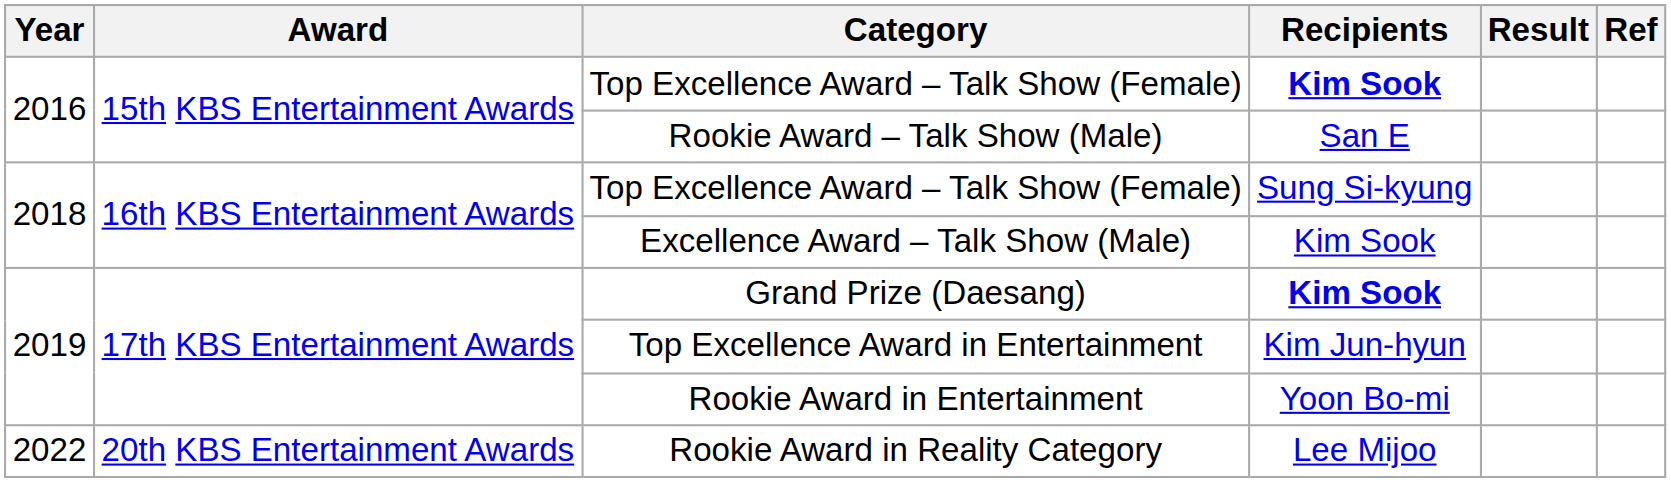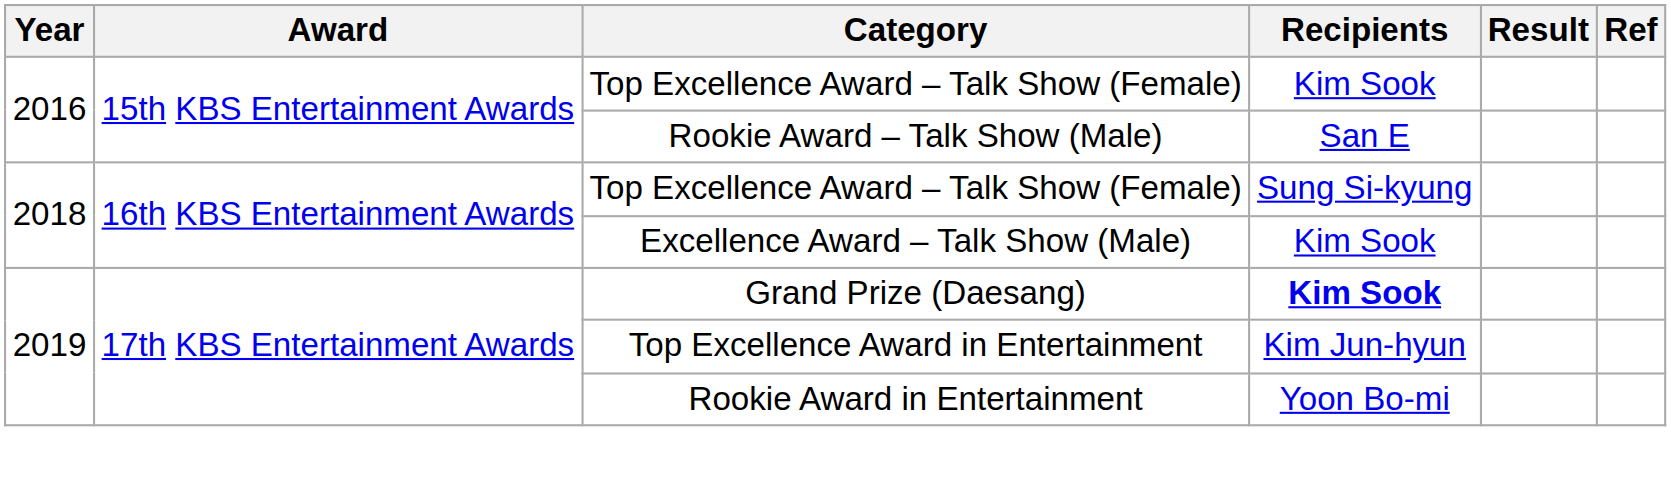2016 / Top Excellence Award – Talk Show (Female) | Recipients: bold -> normal
- row: 2022 | 20th KBS Entertainment Awards | Rookie Award in Reality Category | Lee Mijoo
